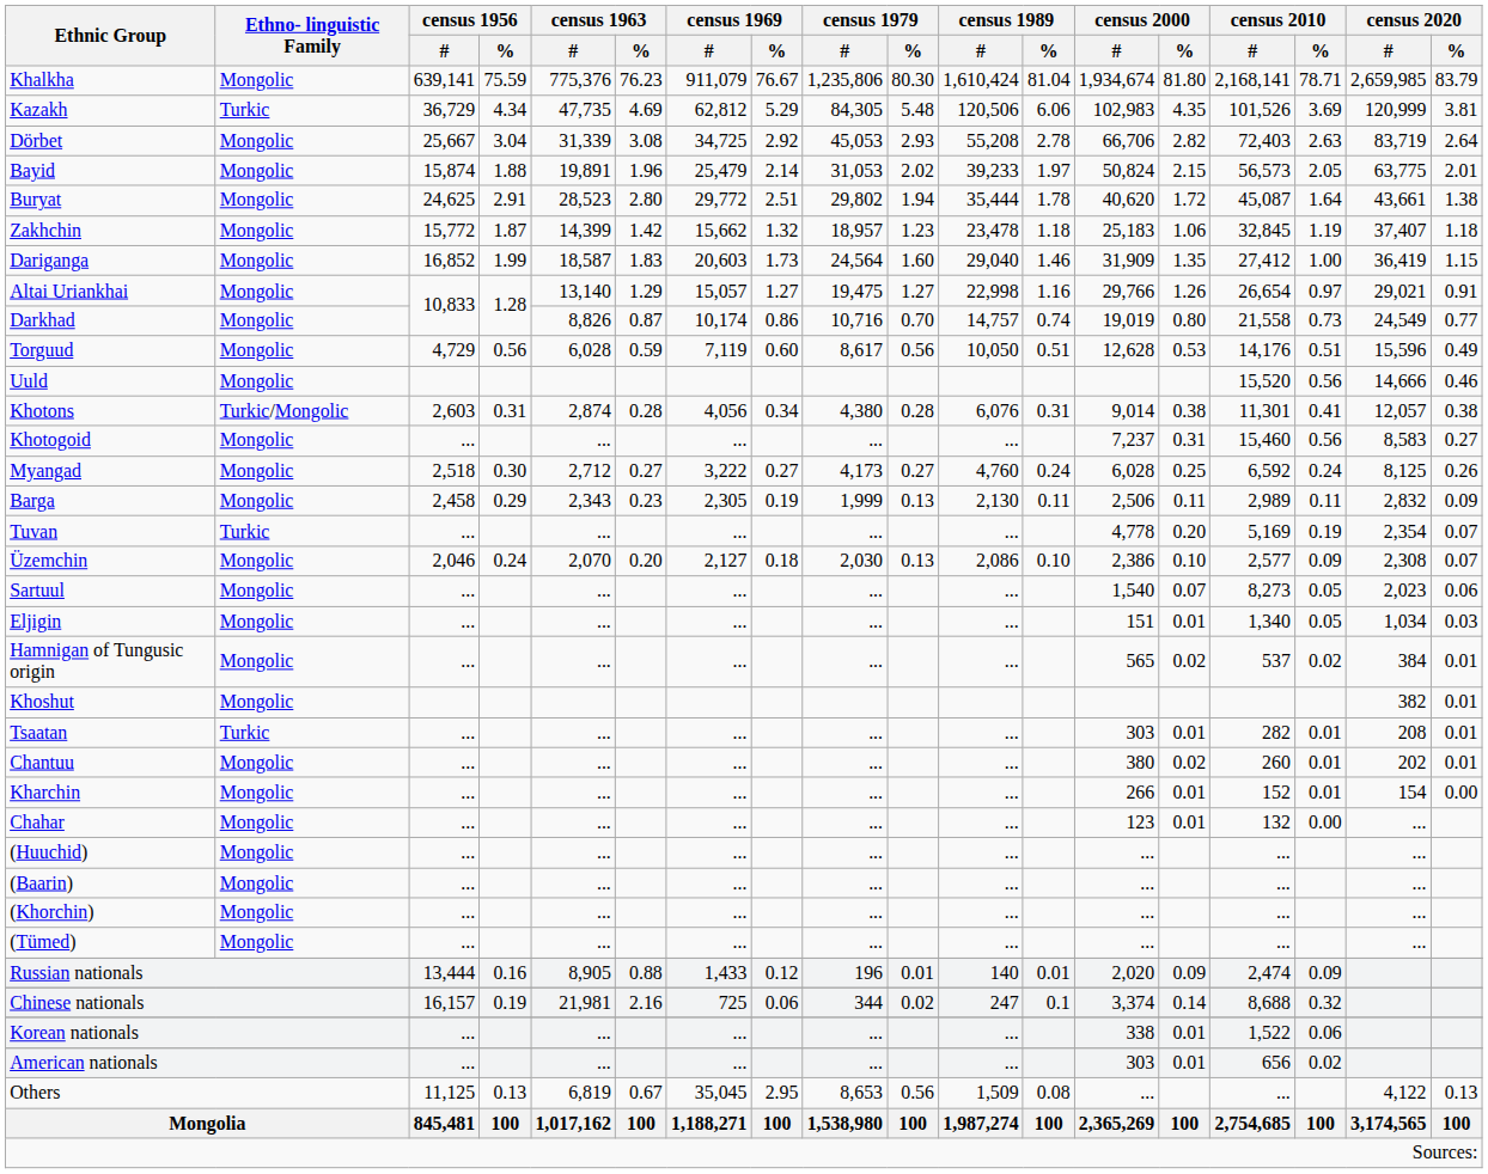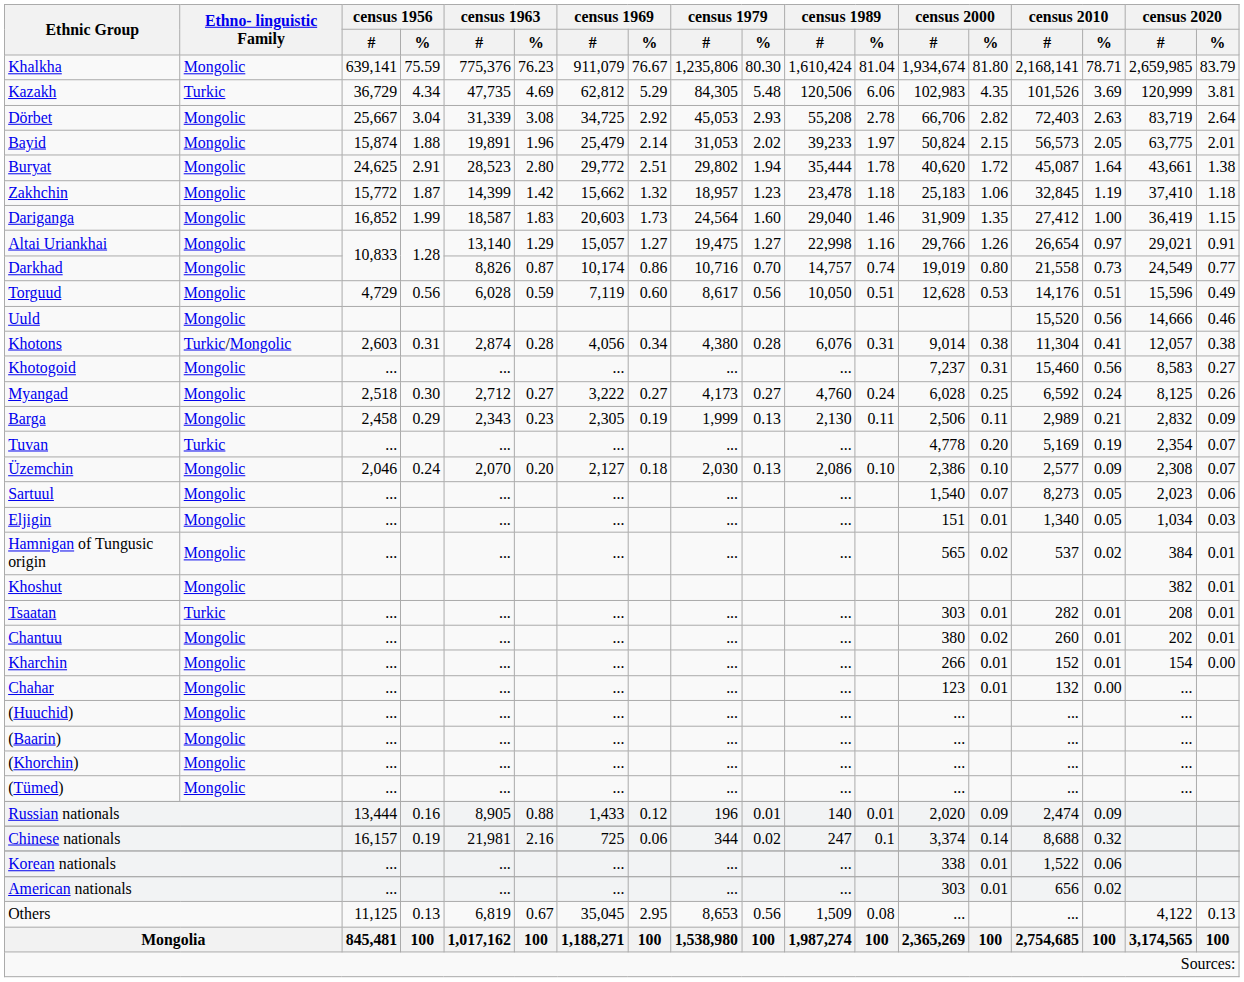Zakhchin | census 2020 / #: 37,407 -> 37,410
Khotons | census 2010 / #: 11,301 -> 11,304
Barga | census 2010 / %: 0.11 -> 0.21
